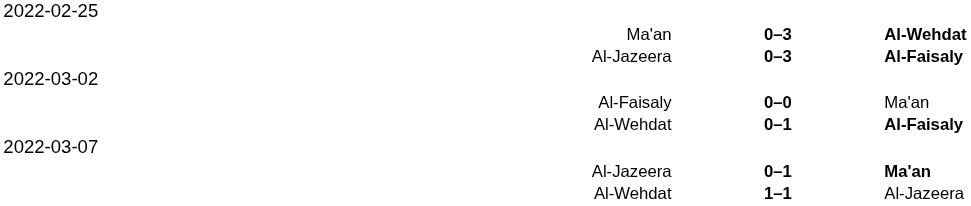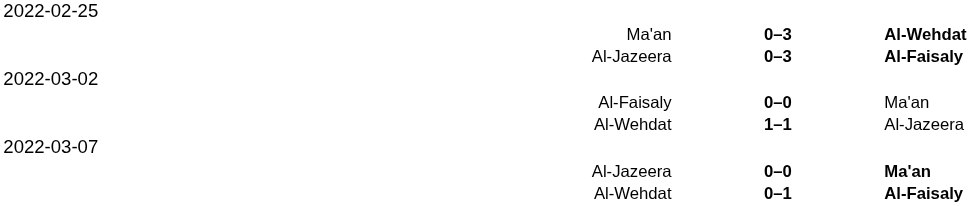rows swapped: Al-Wehdat / Al-Jazeera <-> Al-Wehdat / Al-Faisaly
Al-Jazeera / Ma'an | column 2: 0–1 -> 0–0
